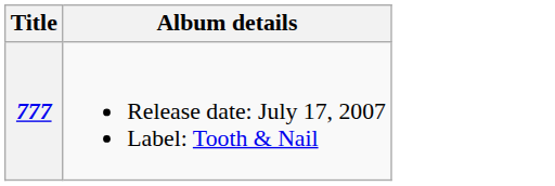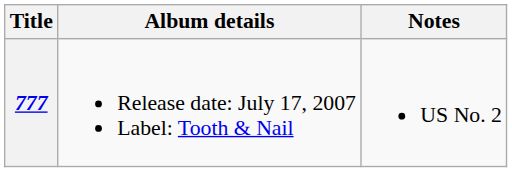+ column: Notes | US No. 2
